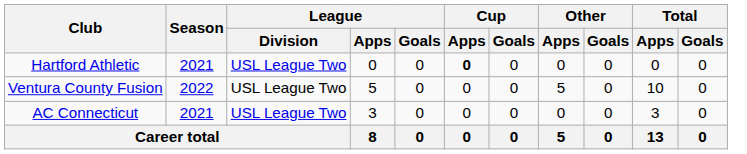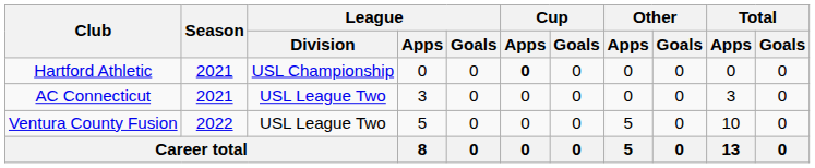Hartford Athletic | League / Division: USL League Two -> USL Championship
rows swapped: AC Connecticut <-> Ventura County Fusion
